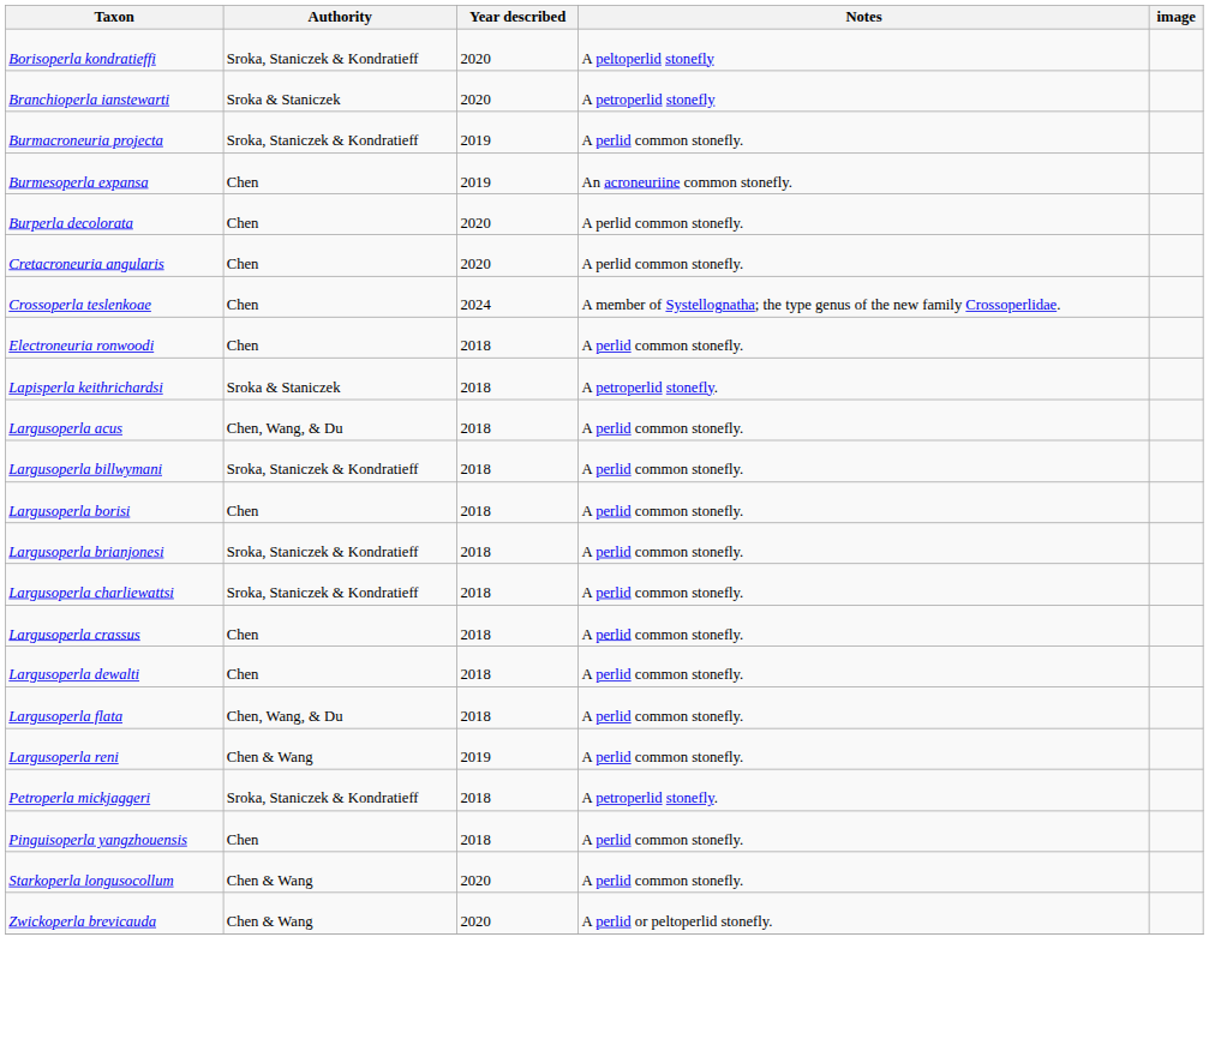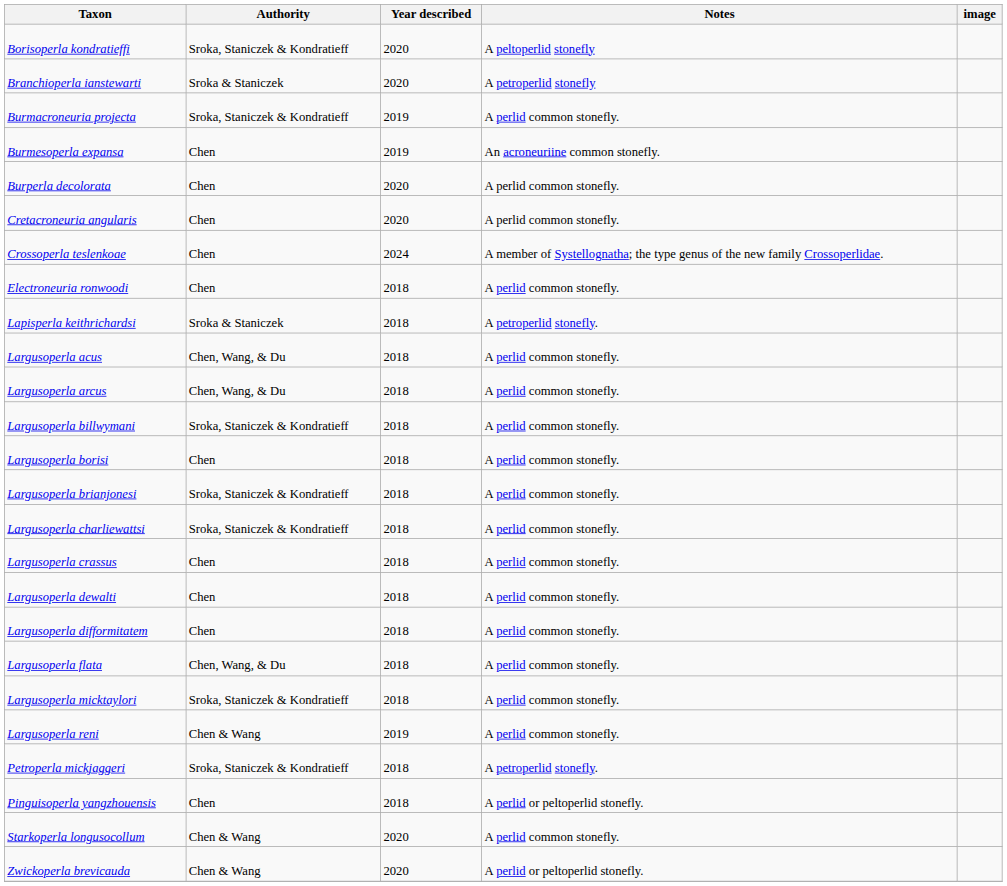+ row: Largusoperla arcus | Chen, Wang, & Du | 2018 | A perlid common stonefly.
+ row: Largusoperla difformitatem | Chen | 2018 | A perlid common stonefly.
+ row: Largusoperla micktaylori | Sroka, Staniczek & Kondratieff | 2018 | A perlid common stonefly.
Pinguisoperla yangzhouensis | Notes: A perlid common stonefly. -> A perlid or peltoperlid stonefly.
